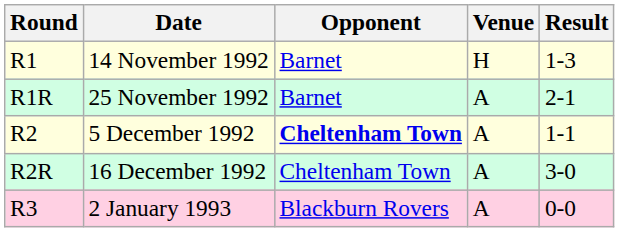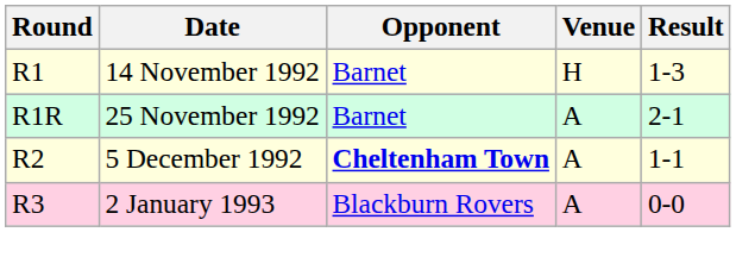- row: R2R | 16 December 1992 | Cheltenham Town | A | 3-0
